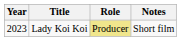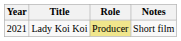Lady Koi Koi | Year: 2023 -> 2021
